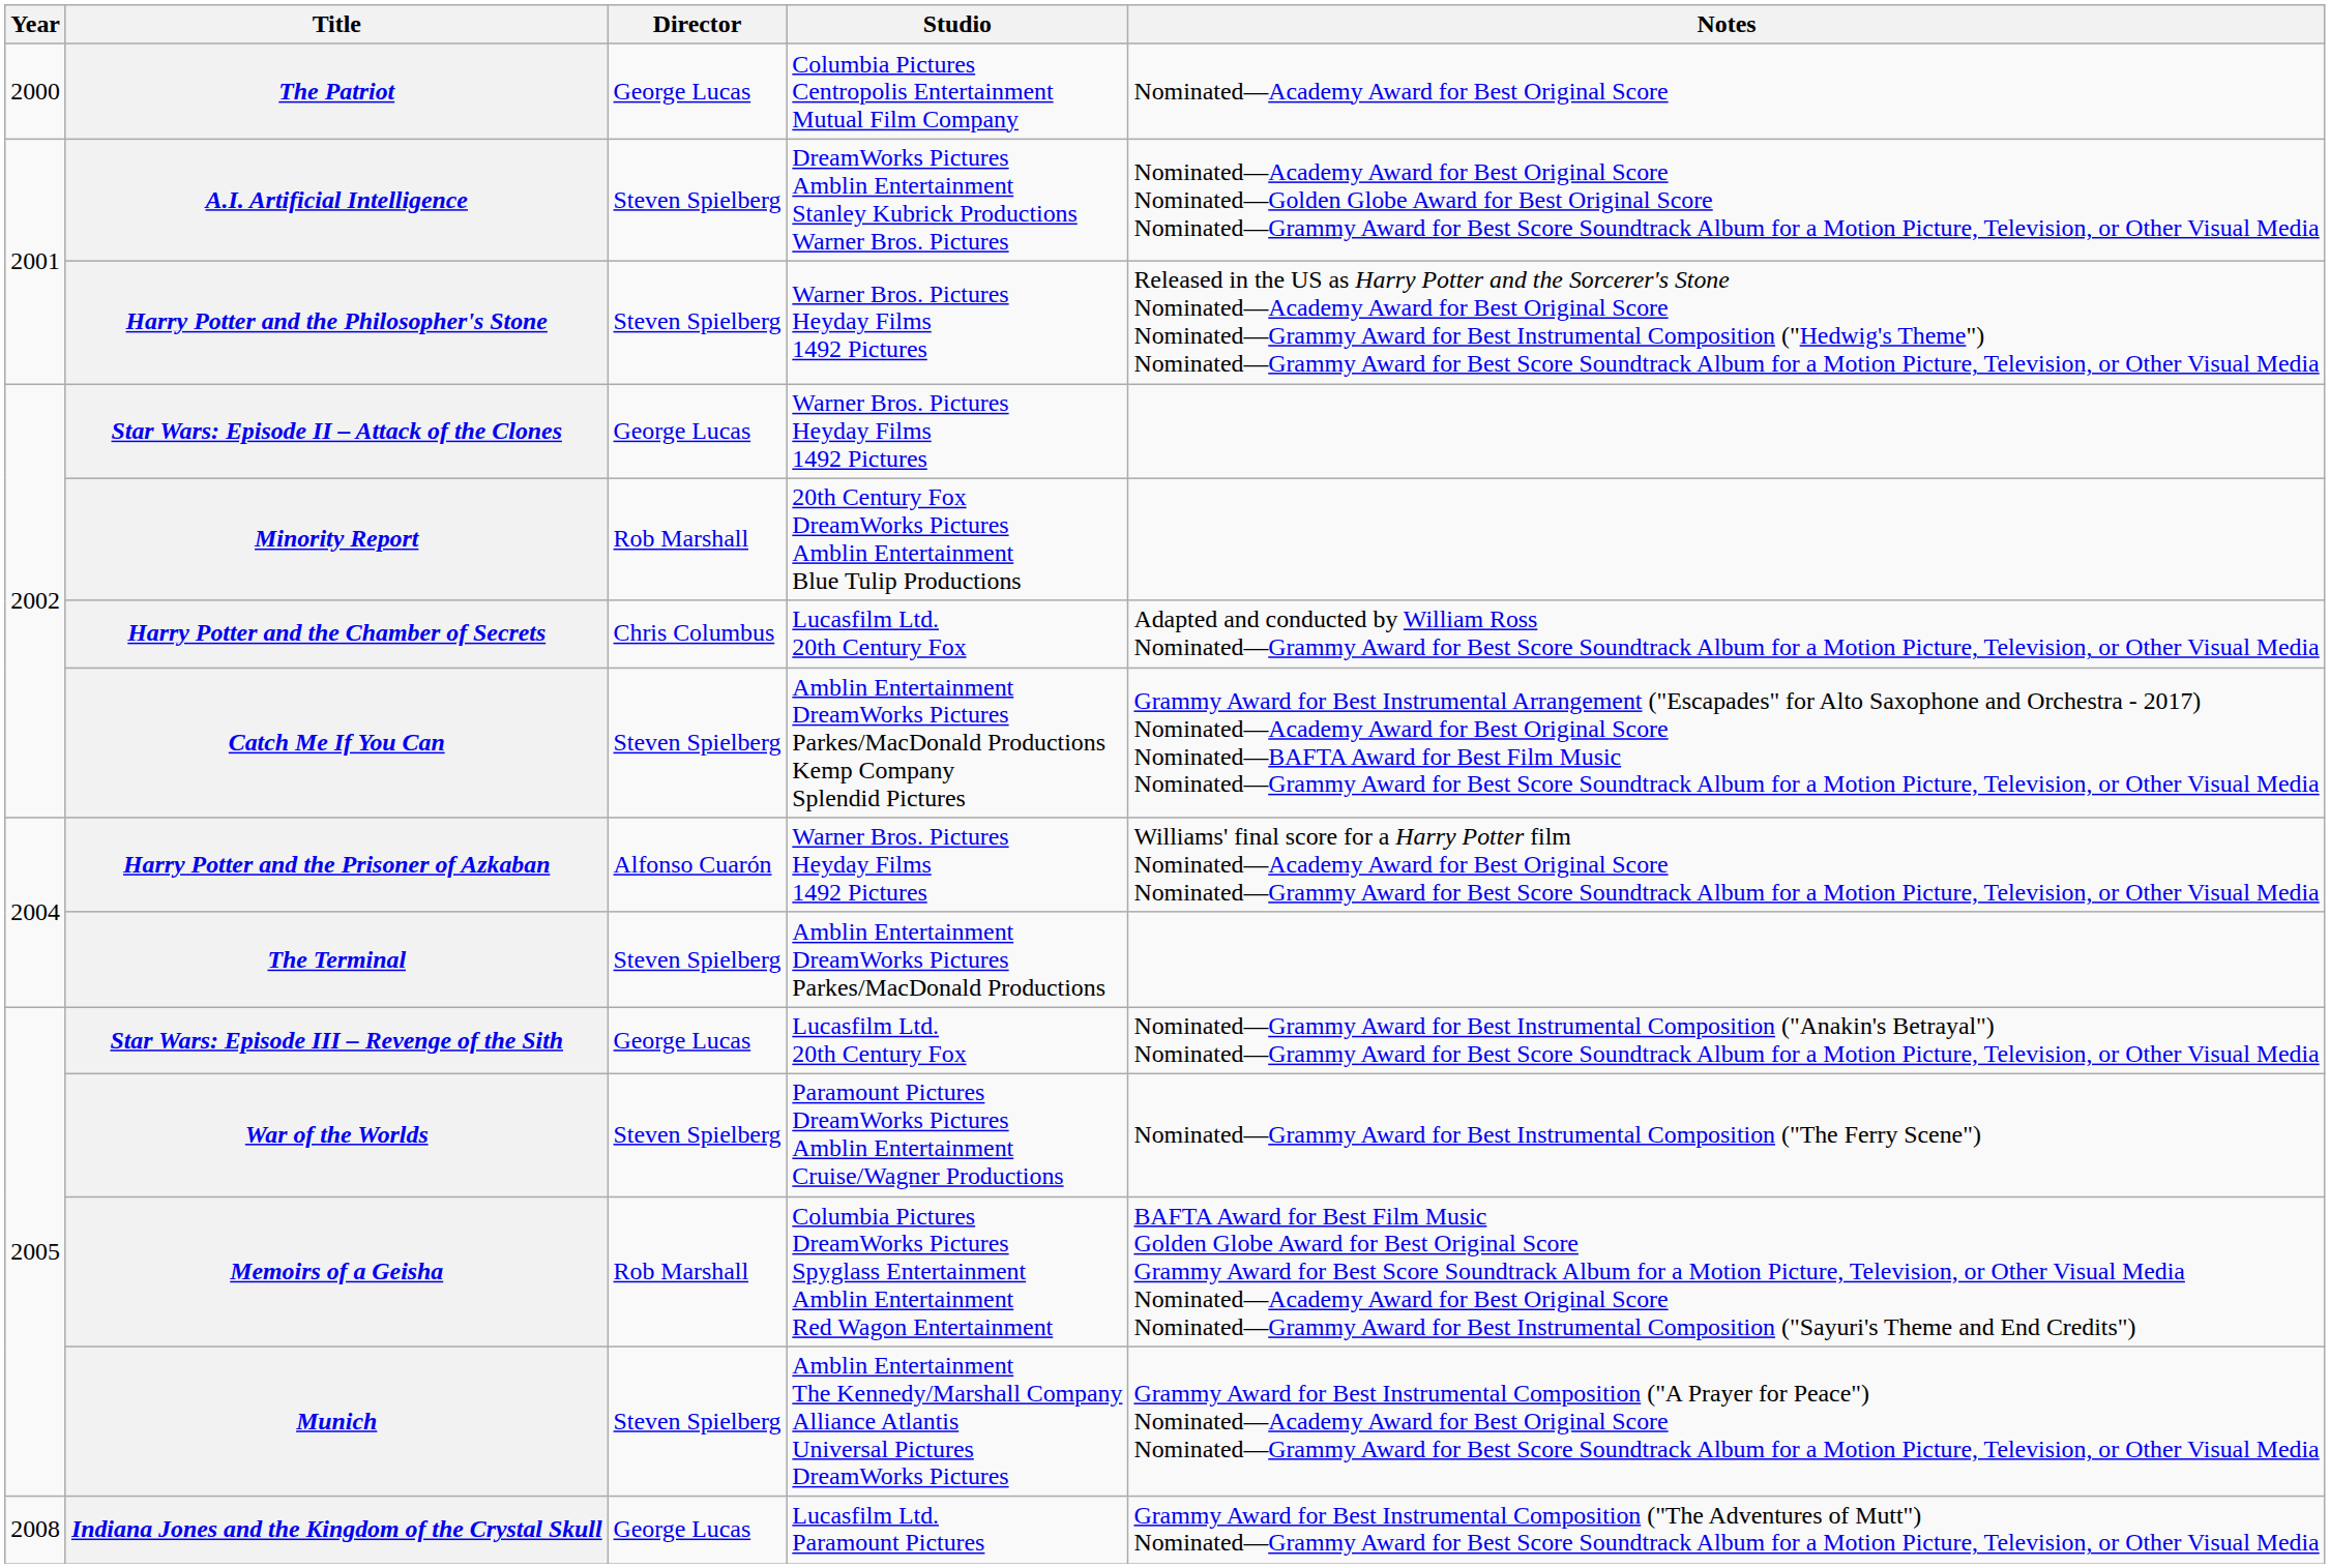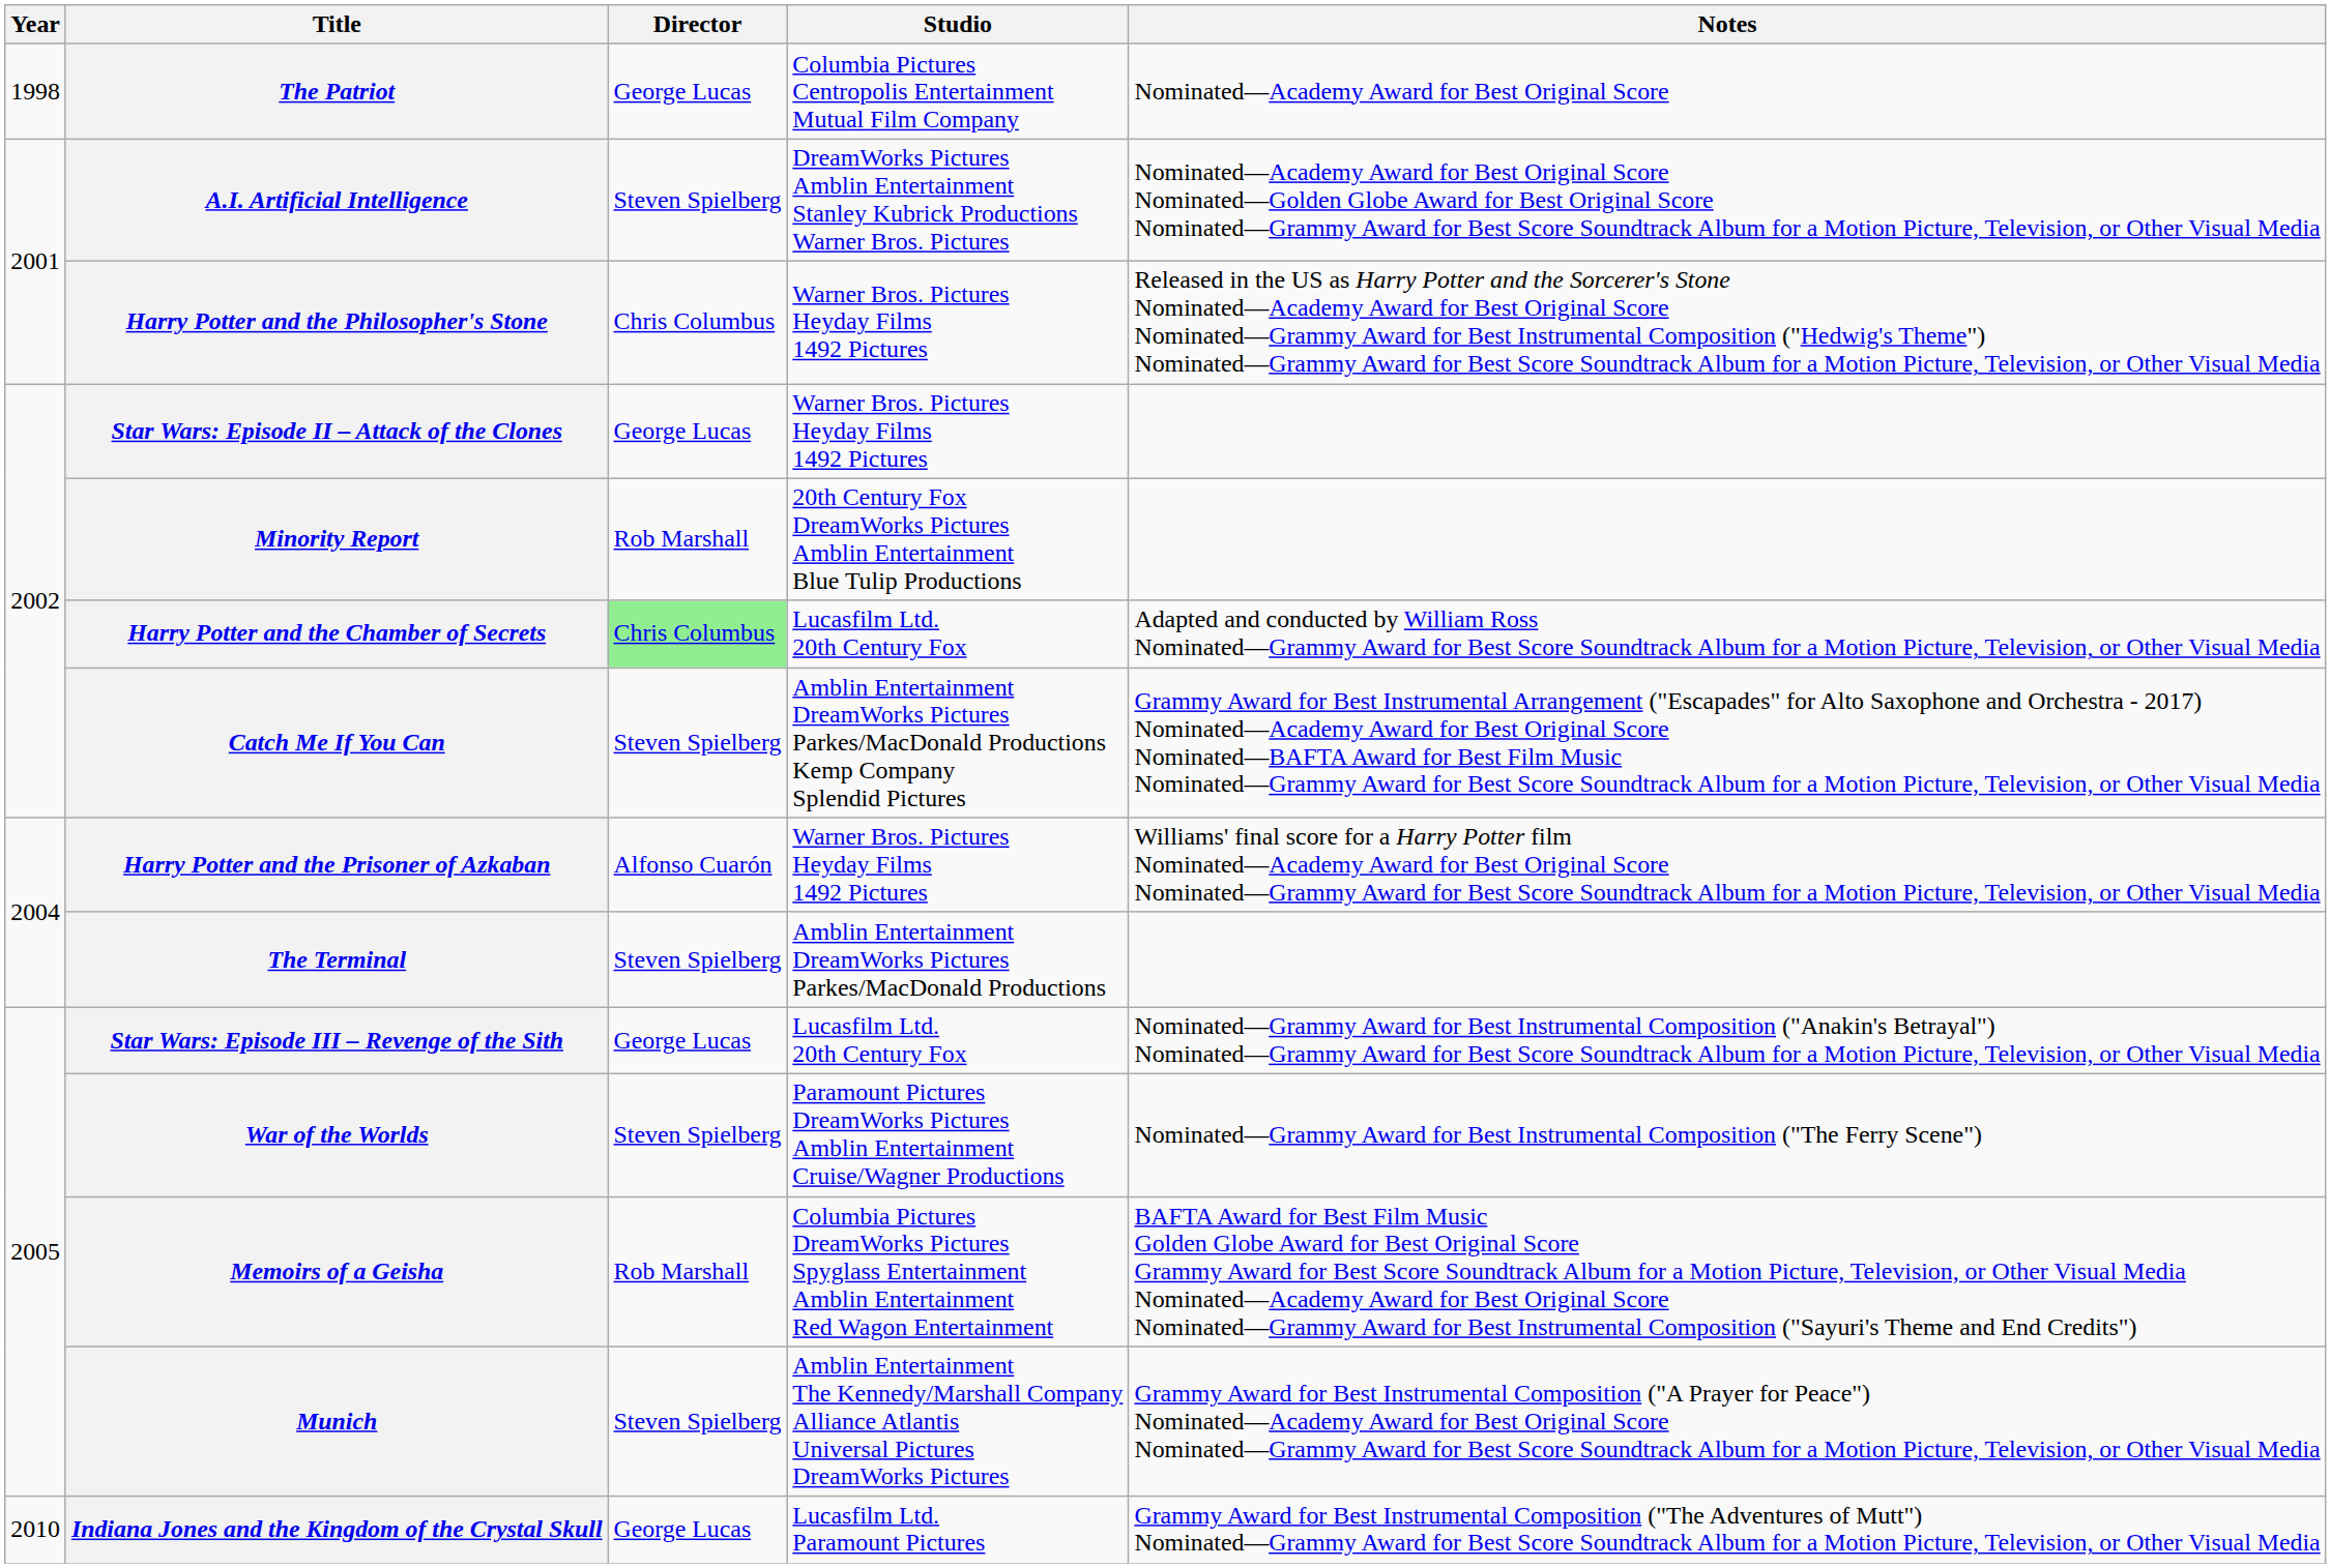The Patriot | Year: 2000 -> 1998
Harry Potter and the Philosopher's Stone | Director: Steven Spielberg -> Chris Columbus
Harry Potter and the Chamber of Secrets | Director: no background -> lightgreen background
Indiana Jones and the Kingdom of the Crystal Skull | Year: 2008 -> 2010
